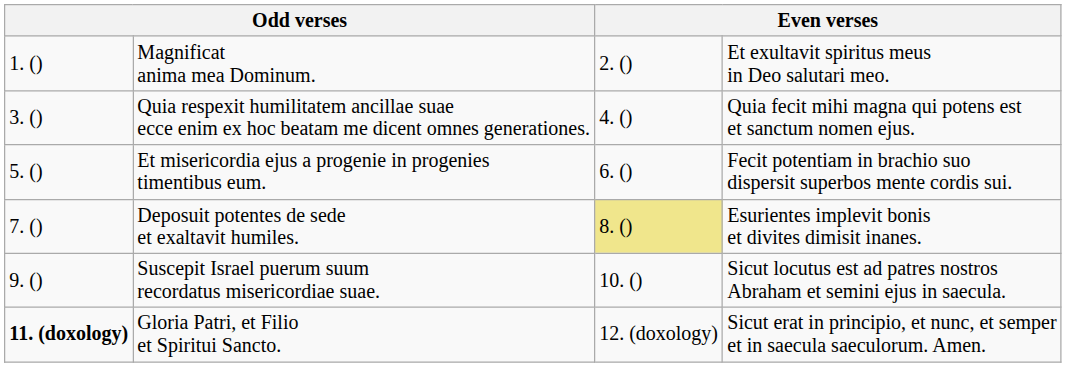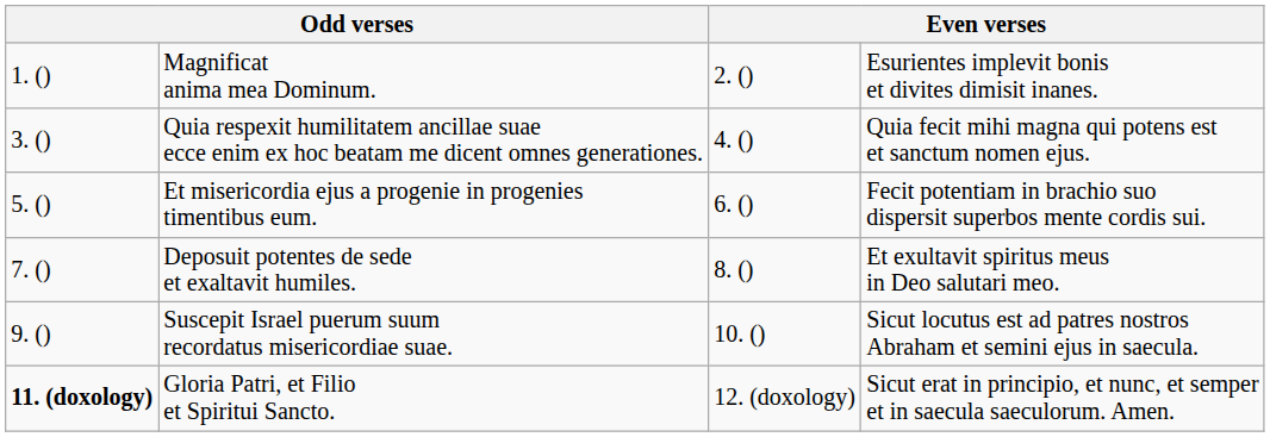Magnificat anima mea Dominum. | column 4: Et exultavit spiritus meus in Deo salutari meo. -> Esurientes implevit bonis et divites dimisit inanes.
Deposuit potentes de sede et exaltavit humiles. | column 3: khaki background -> no background
Deposuit potentes de sede et exaltavit humiles. | column 4: Esurientes implevit bonis et divites dimisit inanes. -> Et exultavit spiritus meus in Deo salutari meo.
